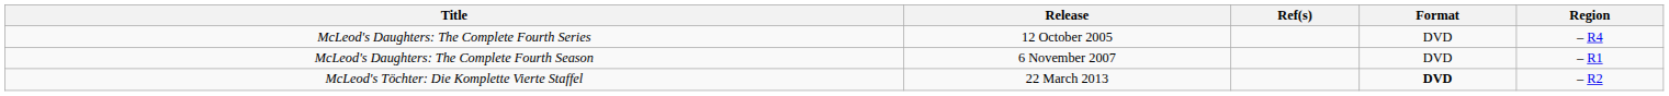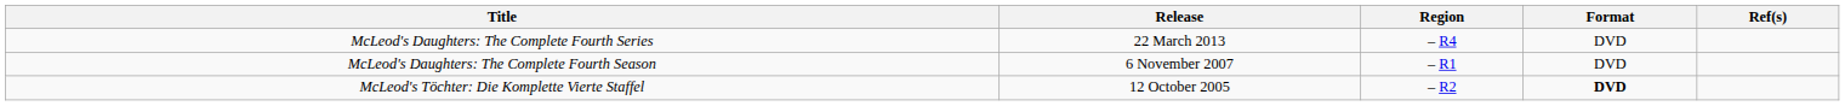columns swapped: Region <-> Ref(s)
McLeod's Daughters: The Complete Fourth Series | Release: 12 October 2005 -> 22 March 2013
McLeod's Töchter: Die Komplette Vierte Staffel | Release: 22 March 2013 -> 12 October 2005
